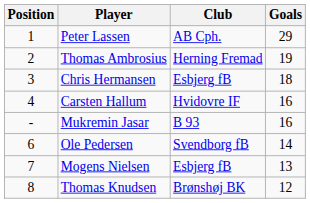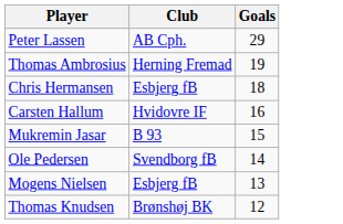- column: Position | 1 | 2 | 3 | 4 | - | 6 | 7 | 8
Mukremin Jasar | Goals: 16 -> 15
